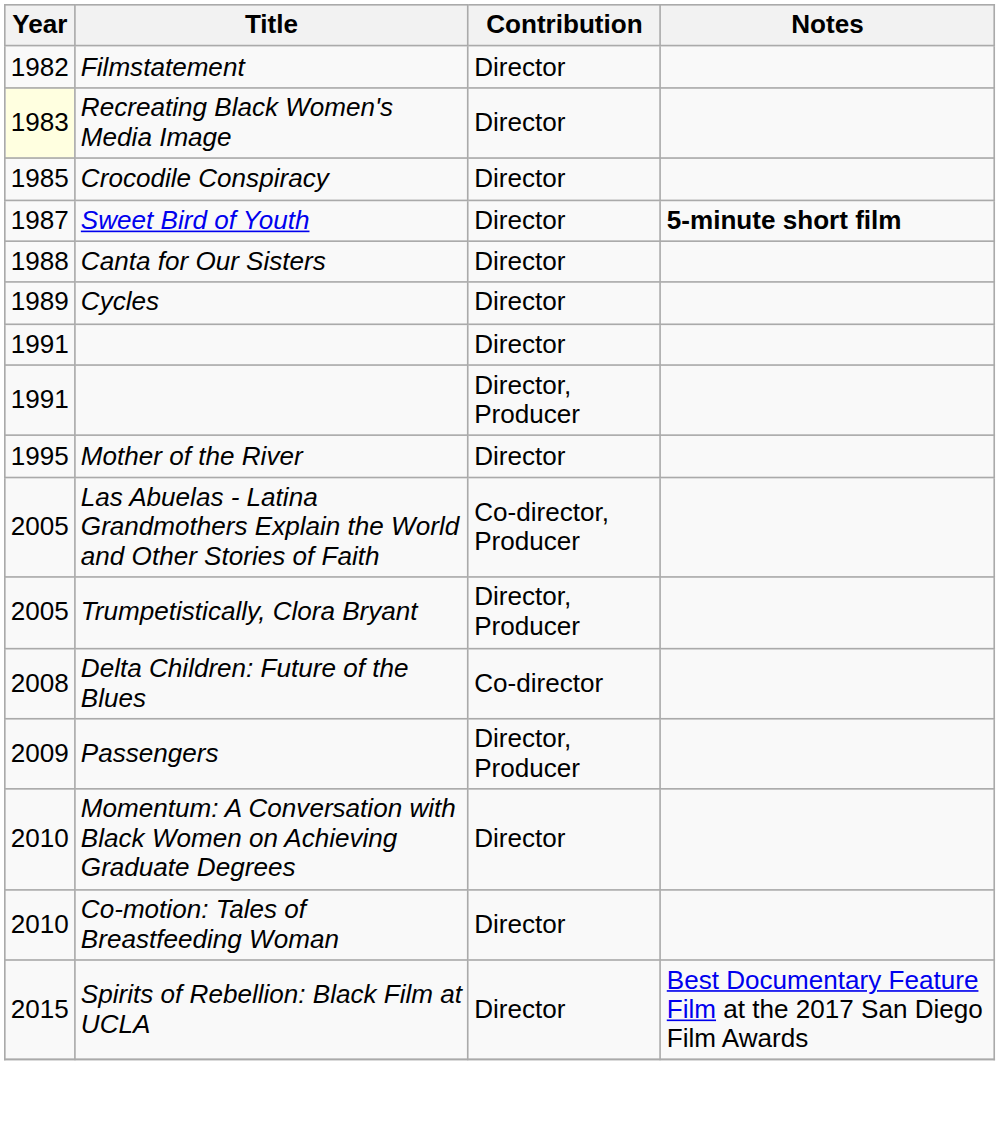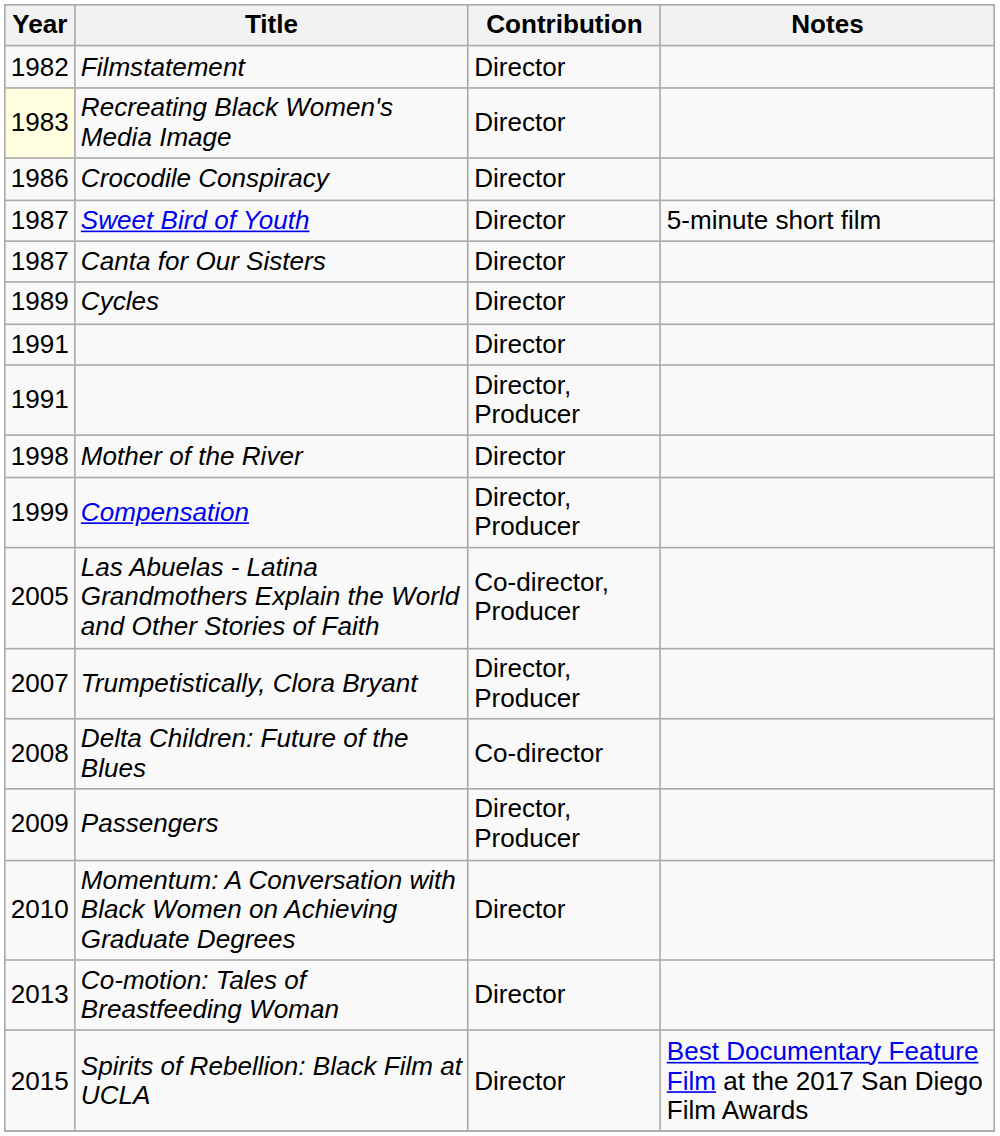Crocodile Conspiracy | Year: 1985 -> 1986
Sweet Bird of Youth | Notes: bold -> normal
Canta for Our Sisters | Year: 1988 -> 1987
Mother of the River | Year: 1995 -> 1998
+ row: 1999 | Compensation | Director, Producer
Trumpetistically, Clora Bryant | Year: 2005 -> 2007
Co-motion: Tales of Breastfeeding Woman | Year: 2010 -> 2013
